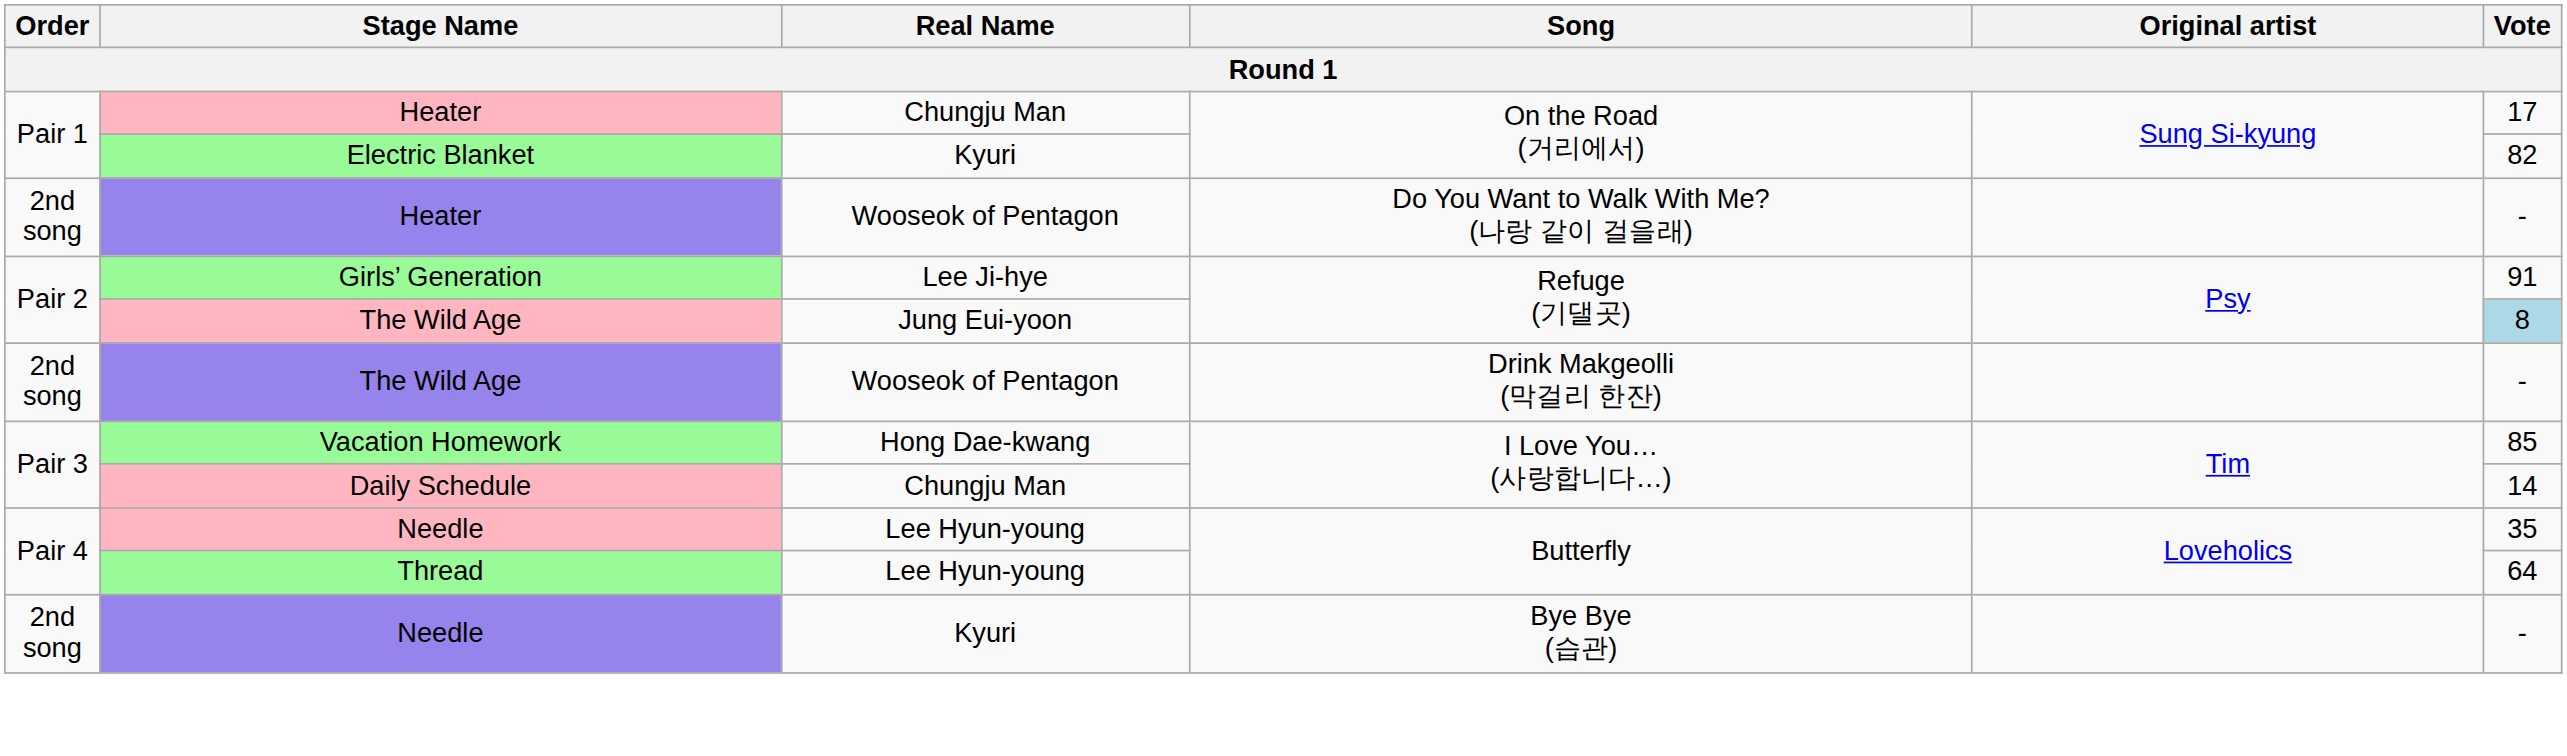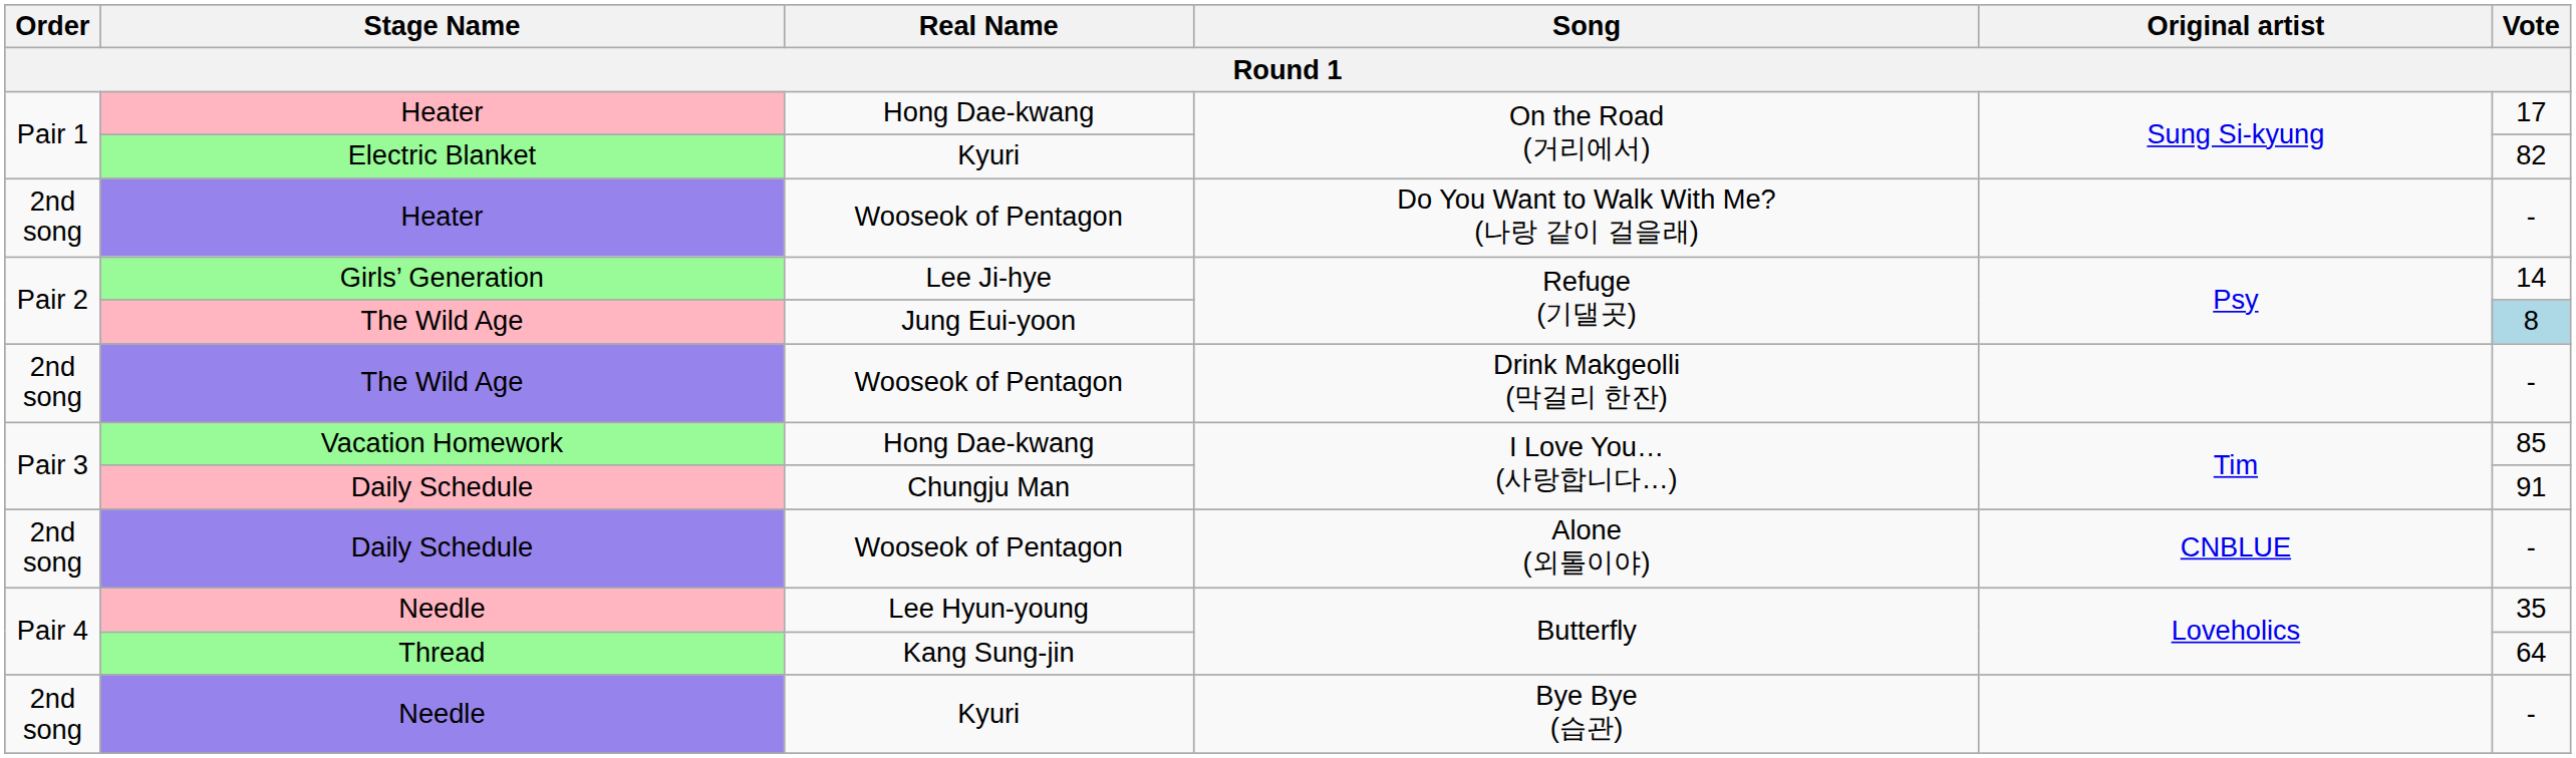Heater / On the Road (거리에서) | Real Name: Chungju Man -> Hong Dae-kwang
Girls’ Generation | Vote: 91 -> 14
Daily Schedule / I Love You… (사랑합니다…) | Vote: 14 -> 91
+ row: 2nd song | Daily Schedule | Wooseok of Pentagon | Alone (외톨이야) | CNBLUE | -
Thread | Real Name: Lee Hyun-young -> Kang Sung-jin
